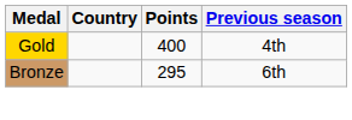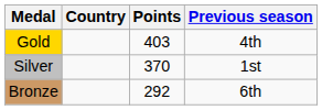Gold | Points: 400 -> 403
+ row: Silver | 370 | 1st
Bronze | Points: 295 -> 292
